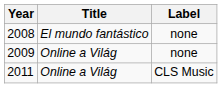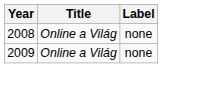2008 | Title: El mundo fantástico -> Online a Világ
- row: 2011 | Online a Világ | CLS Music
